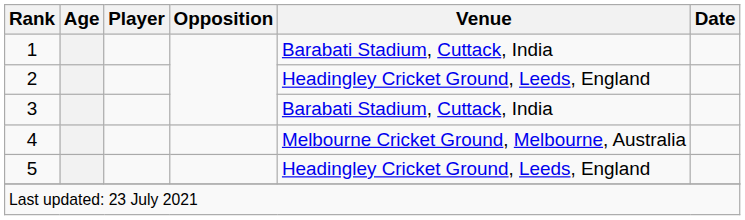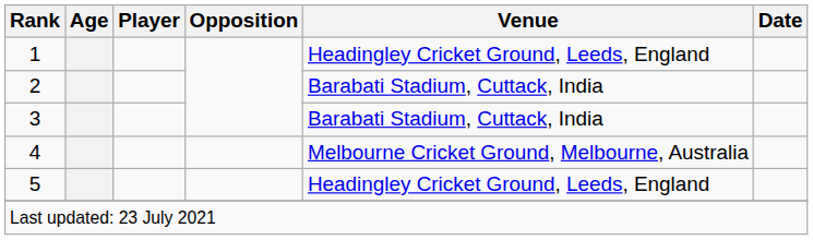1 | Venue: Barabati Stadium, Cuttack, India -> Headingley Cricket Ground, Leeds, England
2 | Venue: Headingley Cricket Ground, Leeds, England -> Barabati Stadium, Cuttack, India
